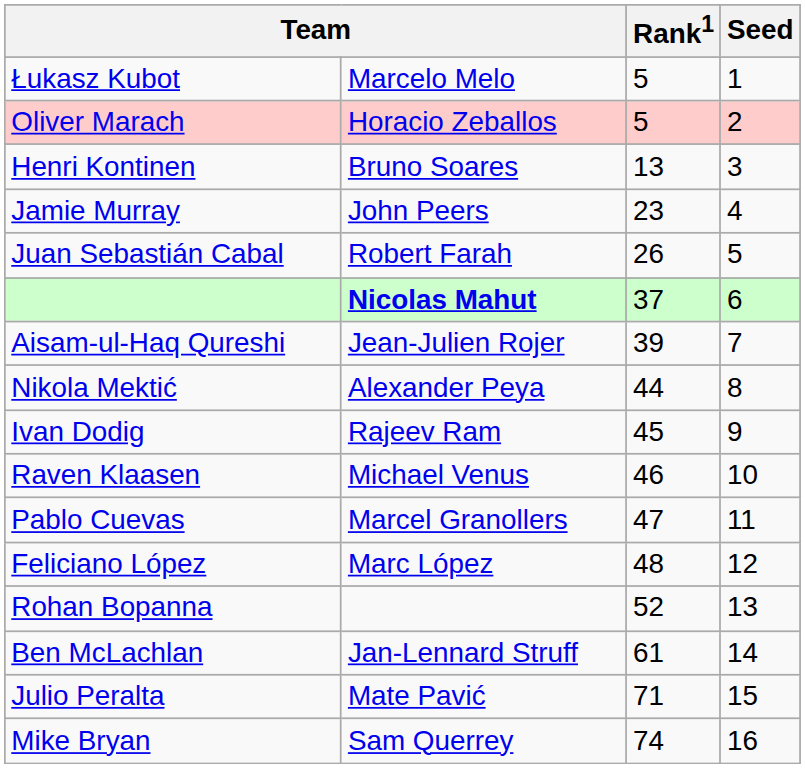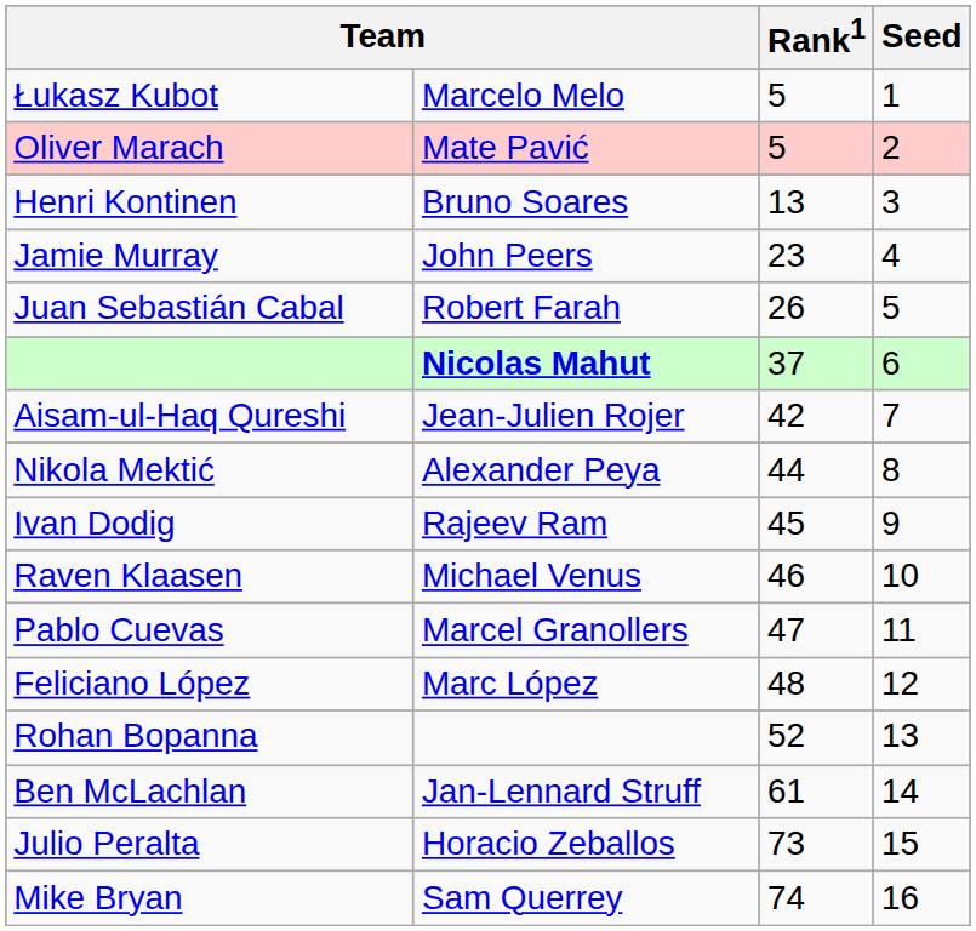Oliver Marach | column 2: Horacio Zeballos -> Mate Pavić
Aisam-ul-Haq Qureshi | Rank1: 39 -> 42
Julio Peralta | column 2: Mate Pavić -> Horacio Zeballos
Julio Peralta | Rank1: 71 -> 73
